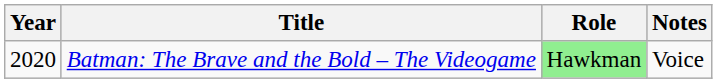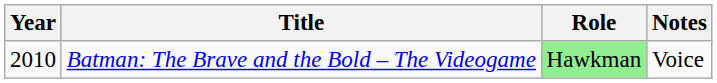Batman: The Brave and the Bold – The Videogame | Year: 2020 -> 2010
